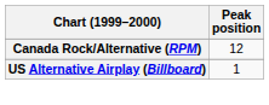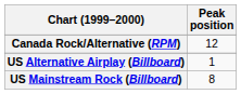+ row: US Mainstream Rock (Billboard) | 8
